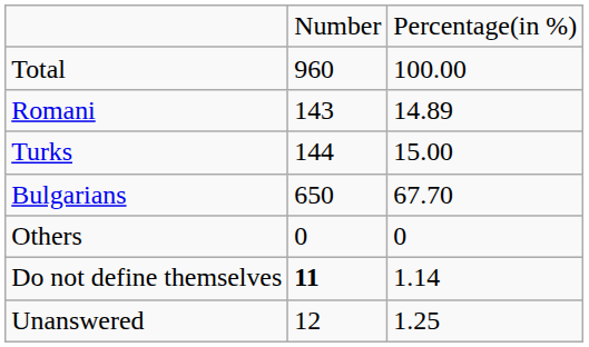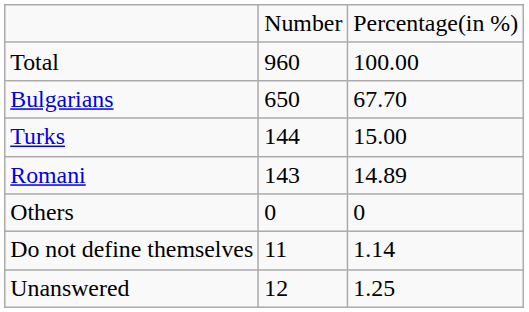rows swapped: Bulgarians <-> Romani
Do not define themselves | column 2: bold -> normal
